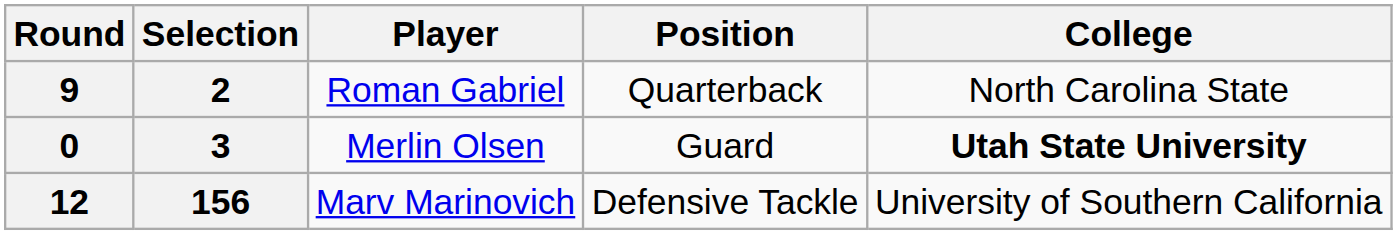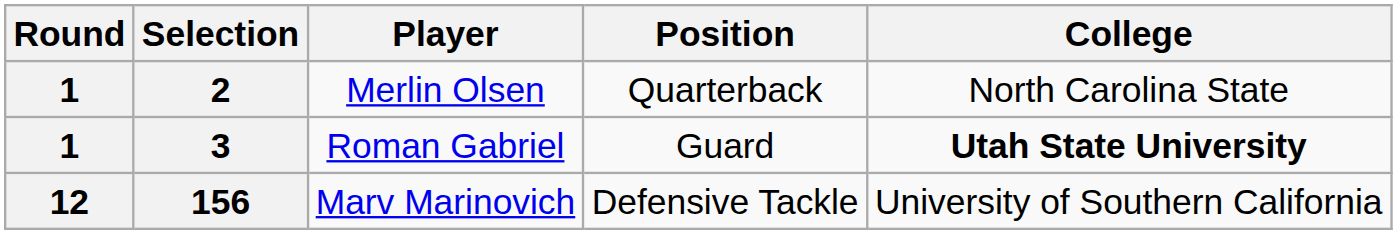2 | Round: 9 -> 1
2 | Player: Roman Gabriel -> Merlin Olsen
3 | Round: 0 -> 1
3 | Player: Merlin Olsen -> Roman Gabriel
